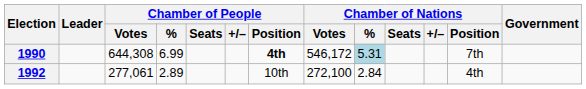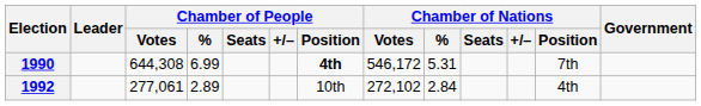1990 | Chamber of Nations / %: lightblue background -> no background
1992 | Chamber of Nations / Votes: 272,100 -> 272,102
